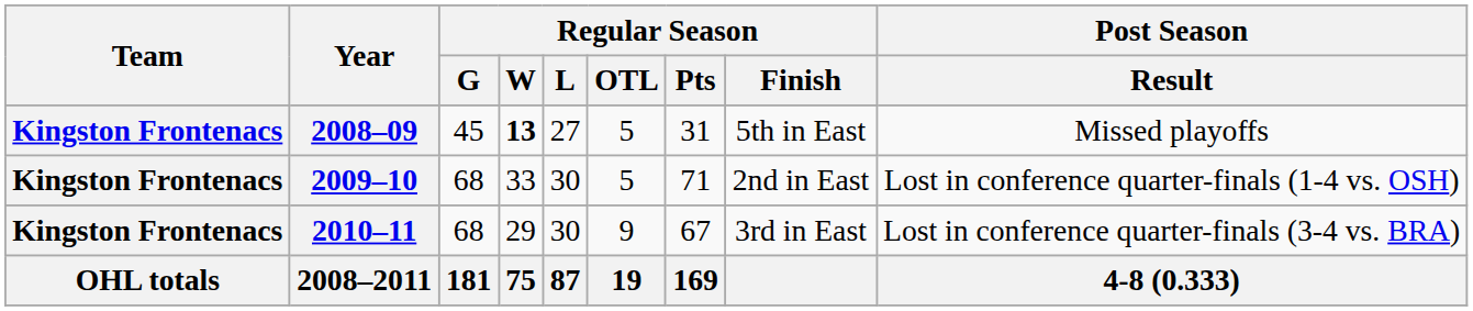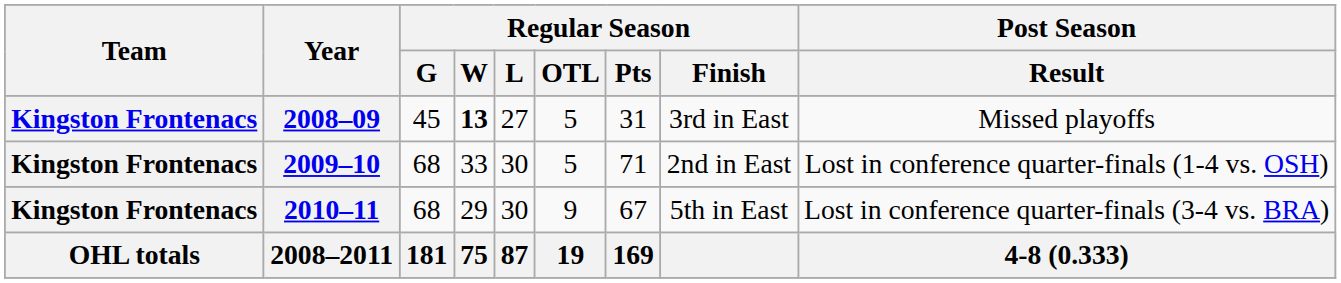2008–09 | Regular Season / Finish: 5th in East -> 3rd in East
2010–11 | Regular Season / Finish: 3rd in East -> 5th in East
